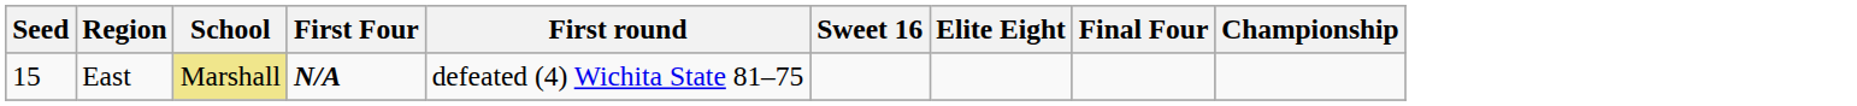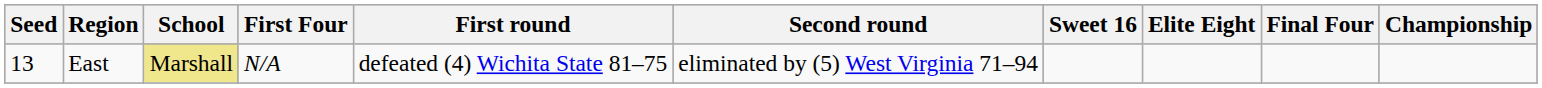+ column: Second round | eliminated by (5) West Virginia 71–94
East | Seed: 15 -> 13
East | First Four: bold -> normal
